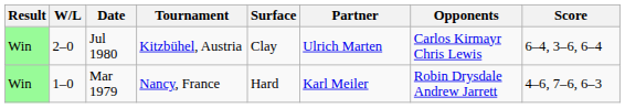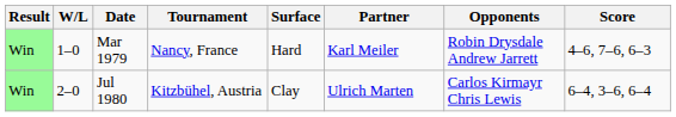rows swapped: Mar 1979 <-> Jul 1980
